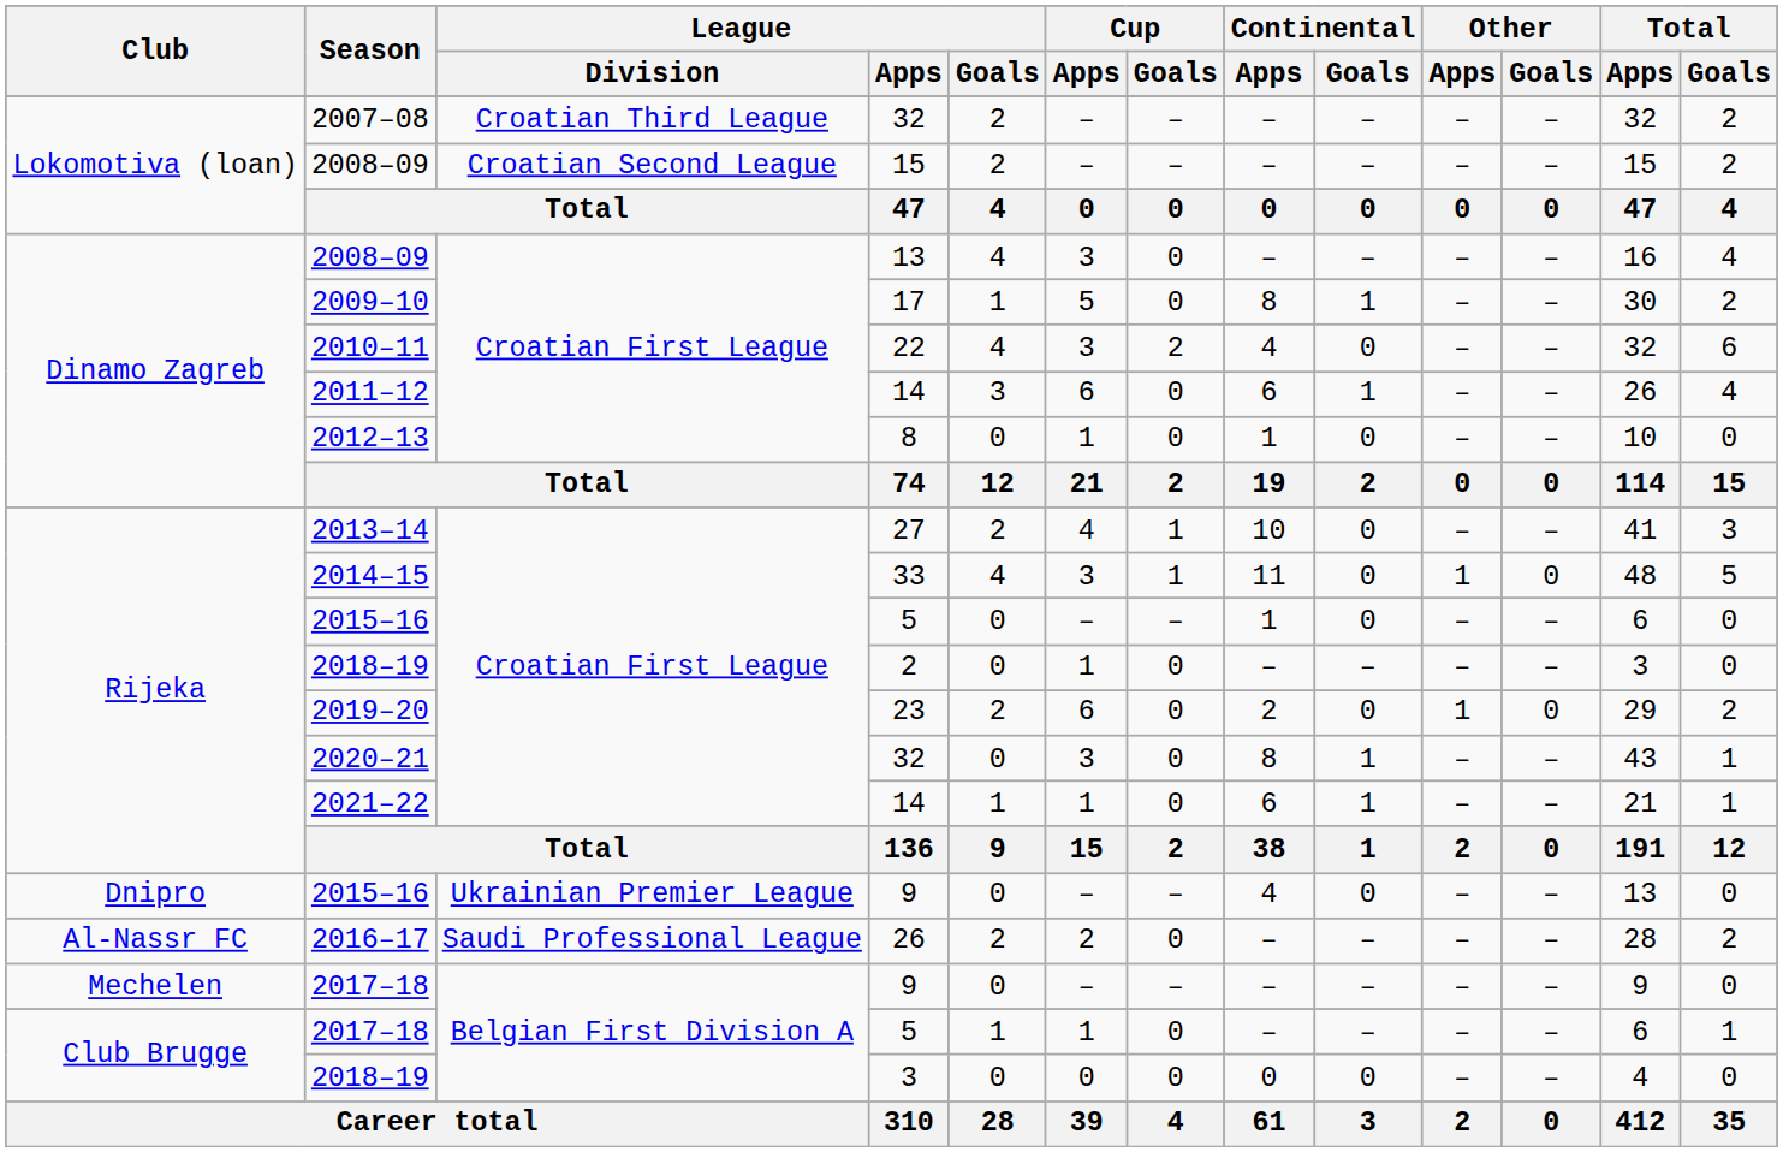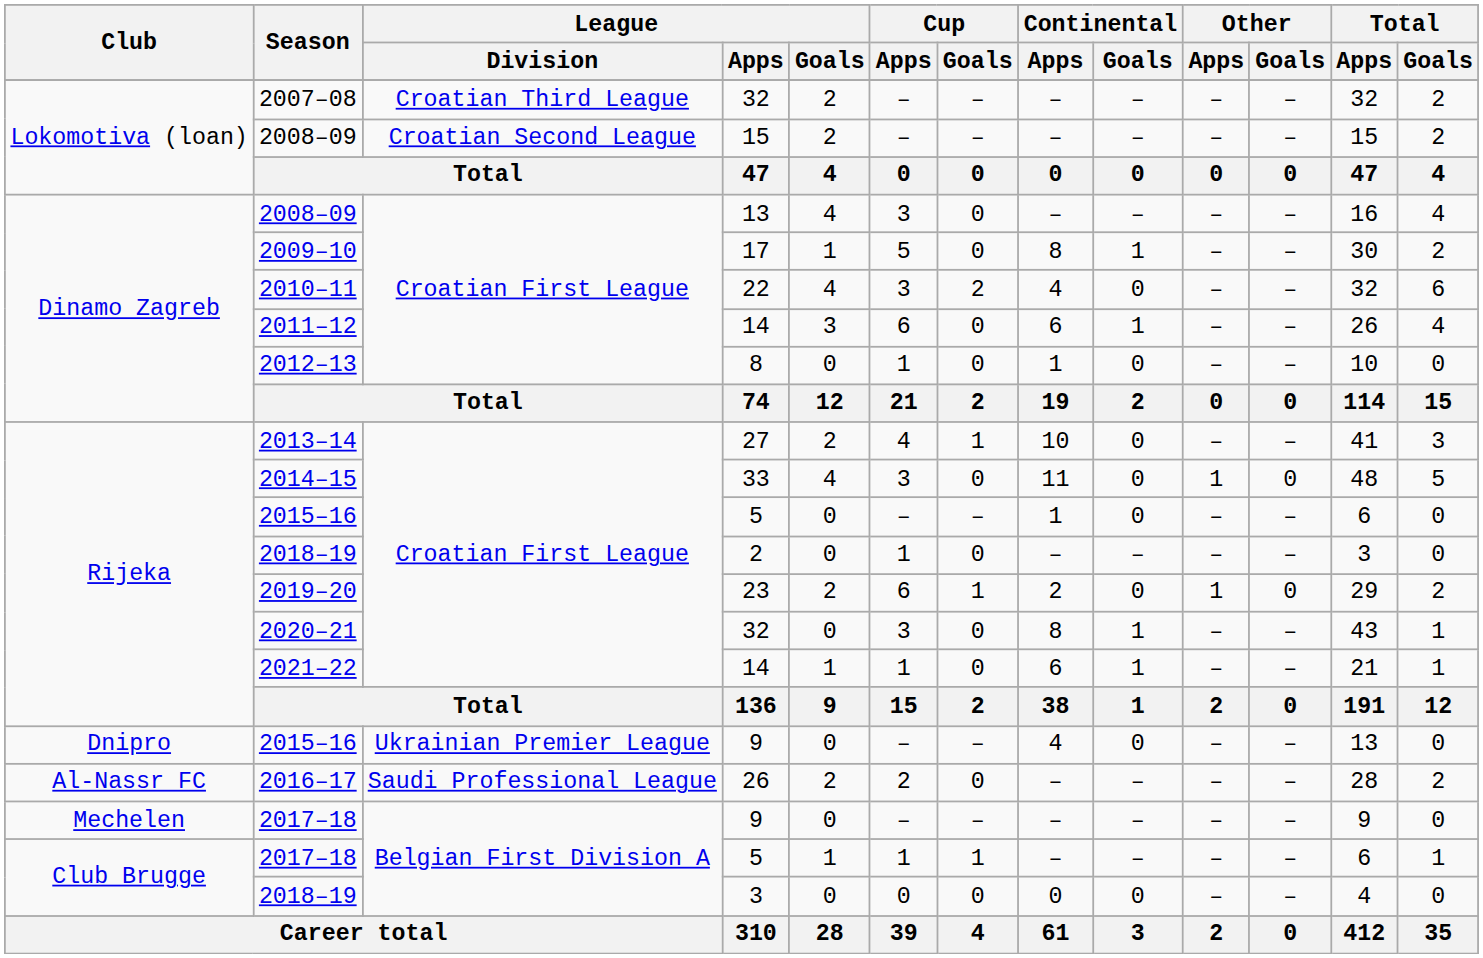2014–15 | Cup / Goals: 1 -> 0
2019–20 | Cup / Goals: 0 -> 1
2017–18 / 5 | Cup / Goals: 0 -> 1
